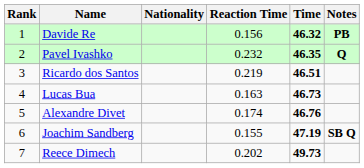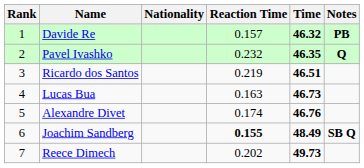Davide Re | Reaction Time: 0.156 -> 0.157
Joachim Sandberg | Reaction Time: normal -> bold
Joachim Sandberg | Time: 47.19 -> 48.49
